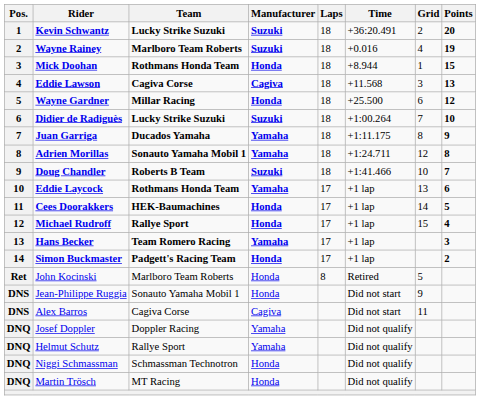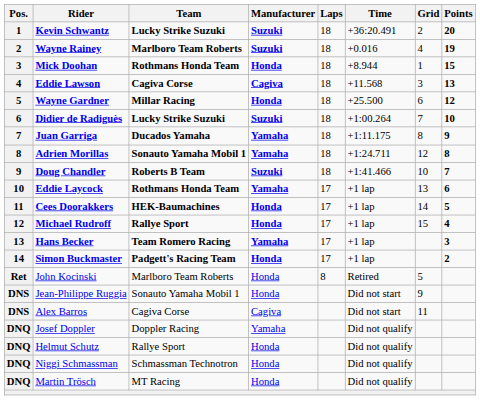Helmut Schutz | Manufacturer: Yamaha -> Honda
